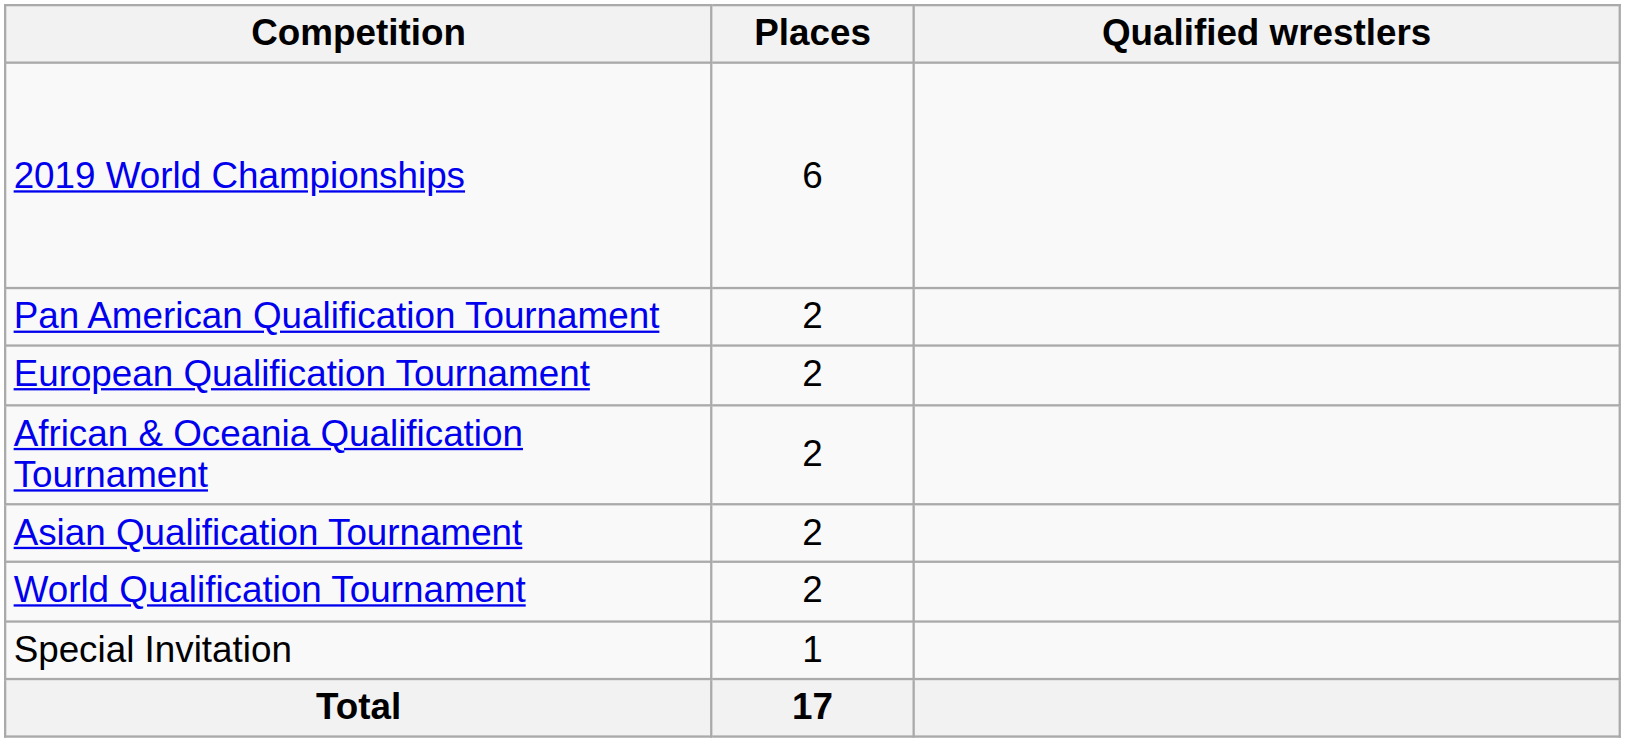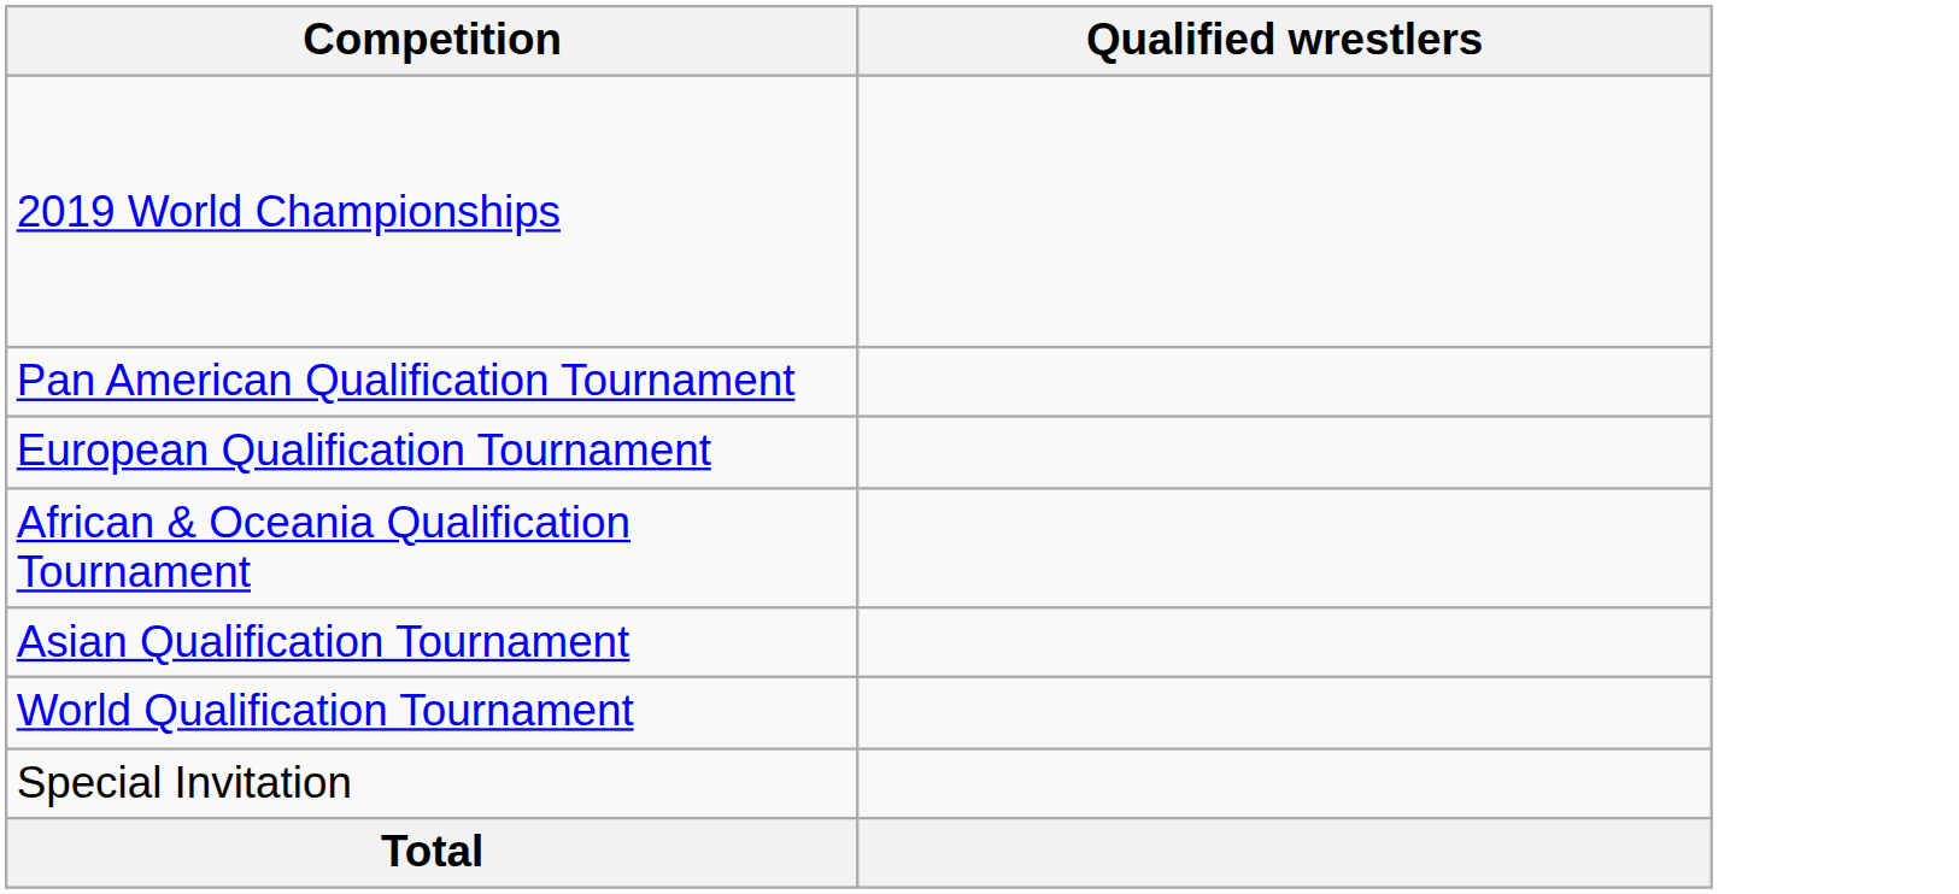- column: Places | 6 | 2 | 2 | 2 | 2 | 2 | 1 | 17
